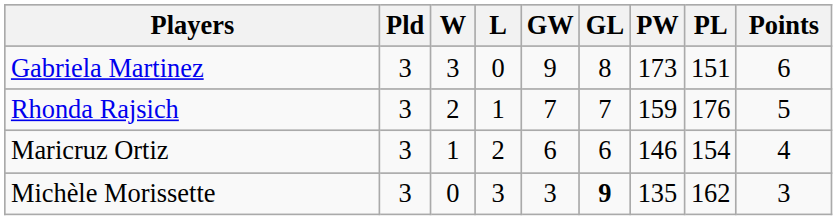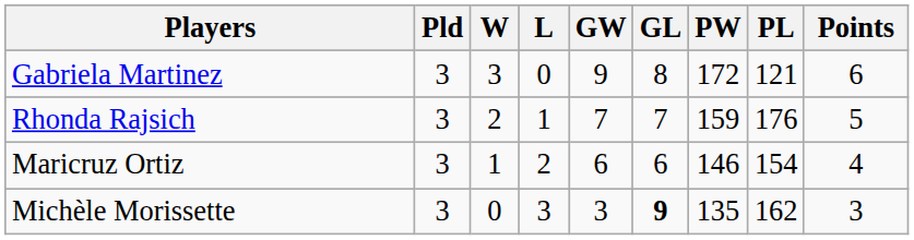Gabriela Martinez | PW: 173 -> 172
Gabriela Martinez | PL: 151 -> 121
